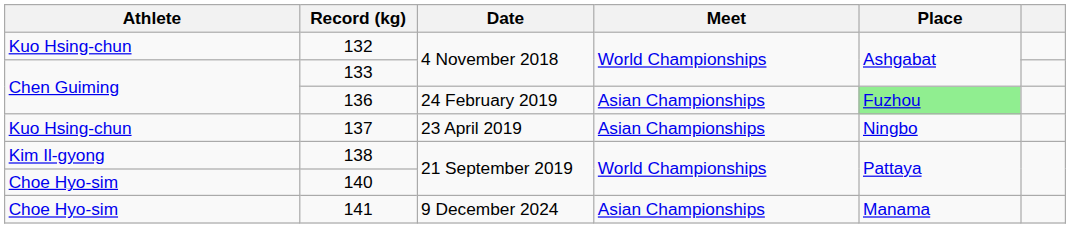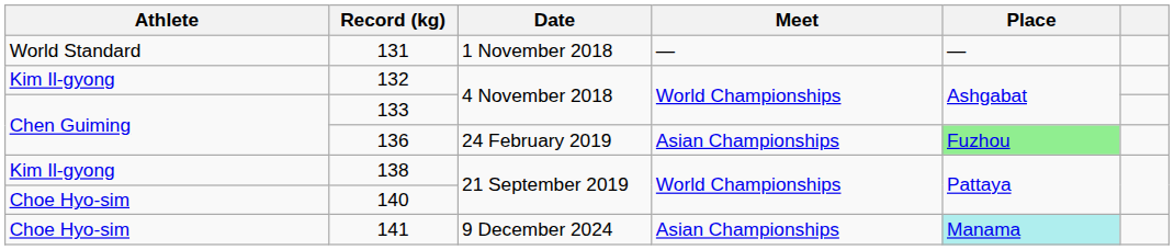+ row: World Standard | 131 | 1 November 2018 | — | —
132 | Athlete: Kuo Hsing-chun -> Kim Il-gyong
- row: Kuo Hsing-chun | 137 | 23 April 2019 | Asian Championships | Ningbo
141 | Place: no background -> paleturquoise background
